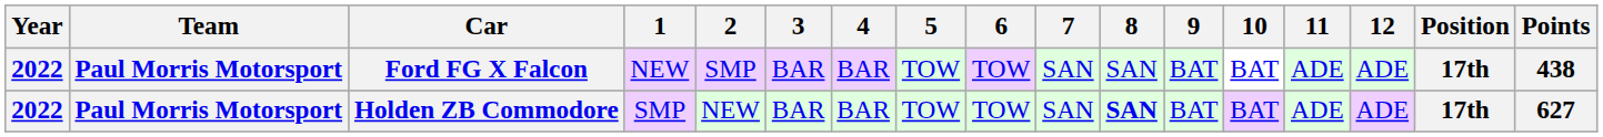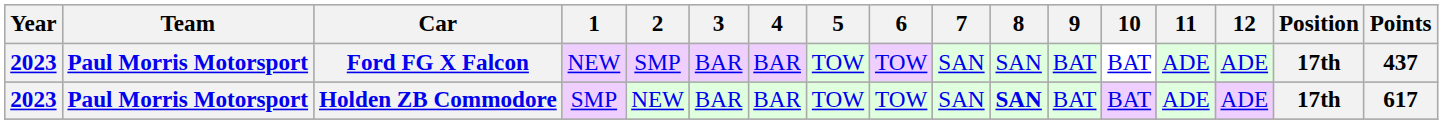Ford FG X Falcon | Year: 2022 -> 2023
Ford FG X Falcon | Points: 438 -> 437
Holden ZB Commodore | Year: 2022 -> 2023
Holden ZB Commodore | Points: 627 -> 617
